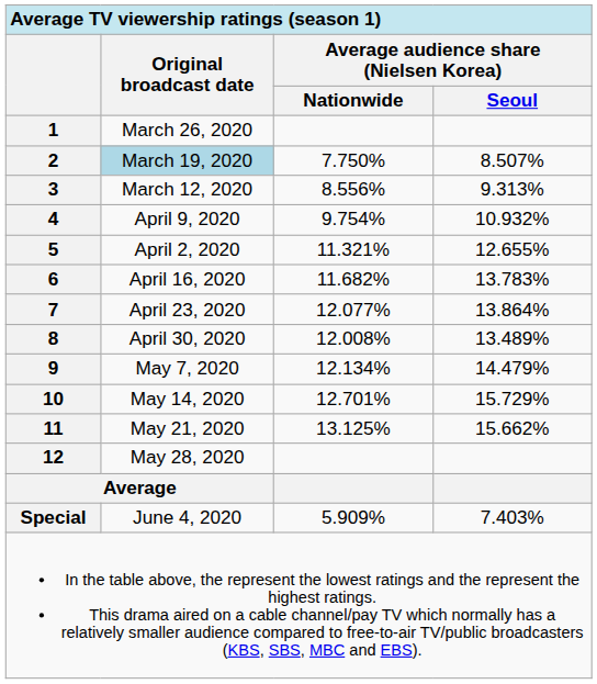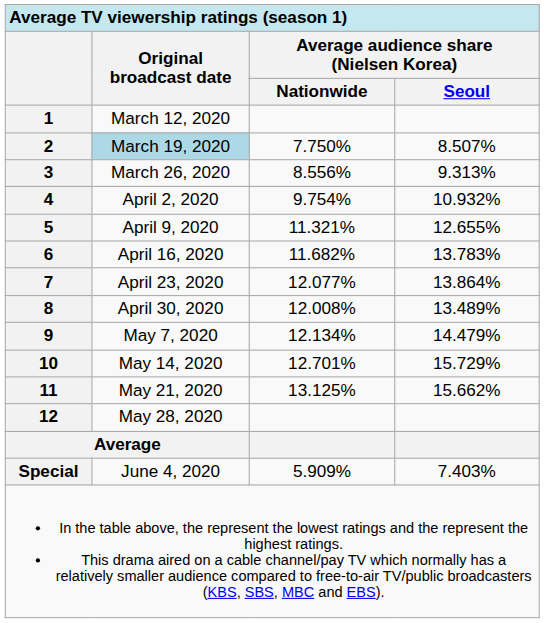1 | Original broadcast date: March 26, 2020 -> March 12, 2020
3 | Original broadcast date: March 12, 2020 -> March 26, 2020
4 | Original broadcast date: April 9, 2020 -> April 2, 2020
5 | Original broadcast date: April 2, 2020 -> April 9, 2020
